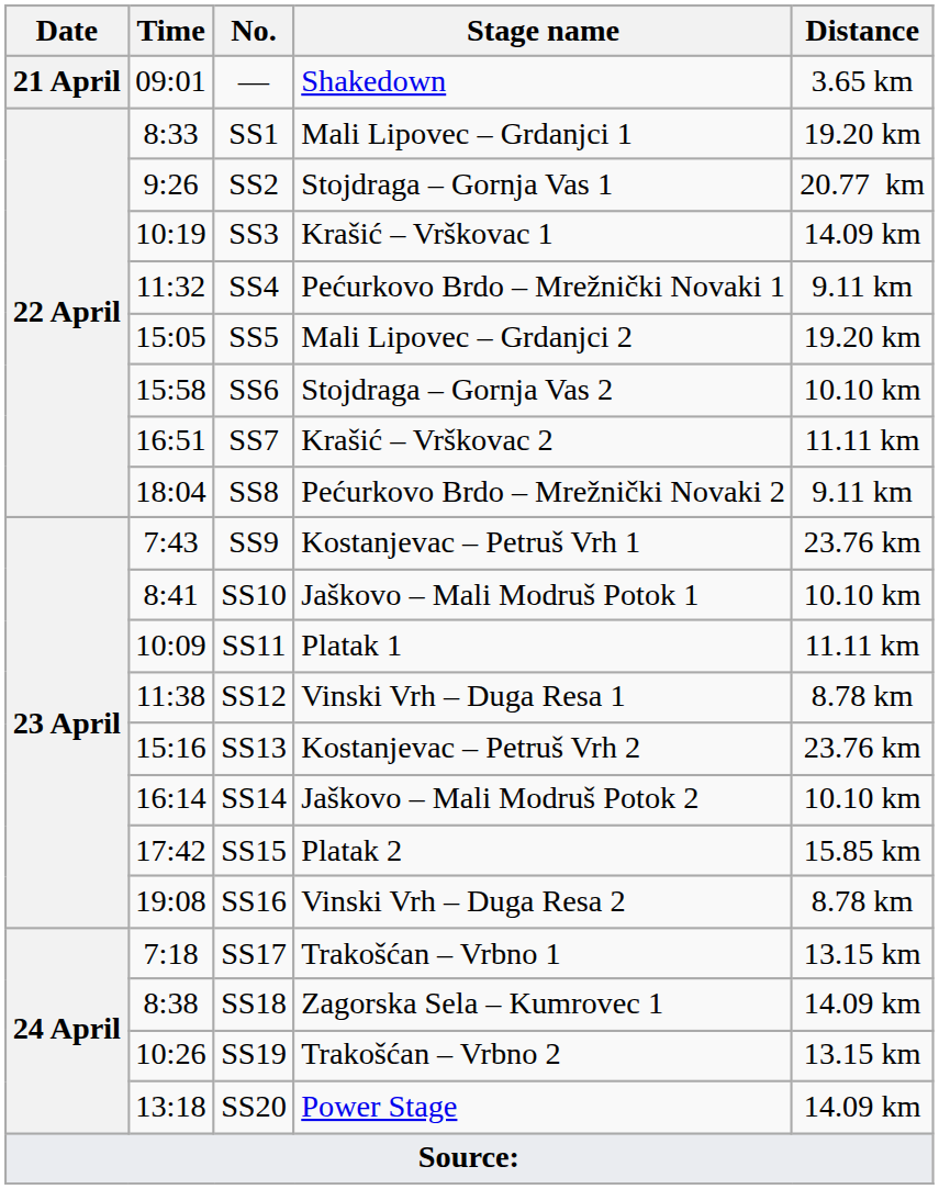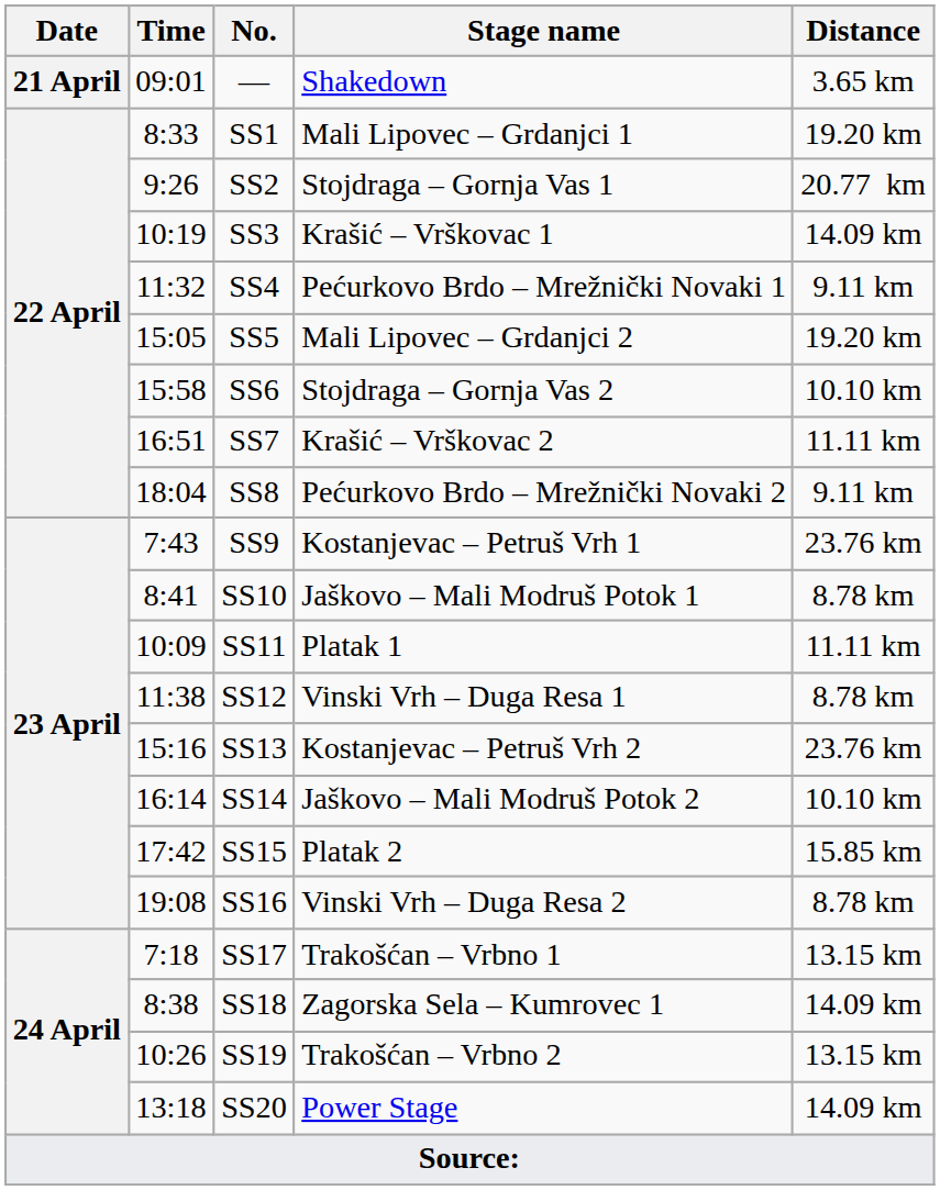SS10 | Distance: 10.10 km -> 8.78 km
